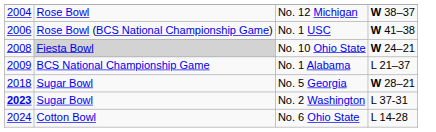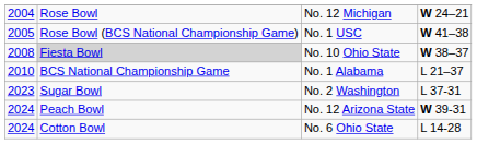No. 12 Michigan | column 4: W 38–37 -> W 24–21
No. 1 USC | column 1: 2006 -> 2005
No. 10 Ohio State | column 4: W 24–21 -> W 38–37
No. 1 Alabama | column 1: 2009 -> 2010
- row: 2018 | Sugar Bowl | No. 5 Georgia | W 28–21
No. 2 Washington | column 1: bold -> normal
+ row: 2024 | Peach Bowl | No. 12 Arizona State | W 39-31
